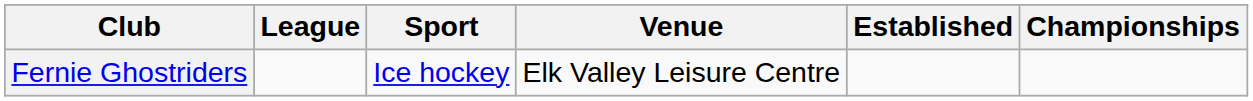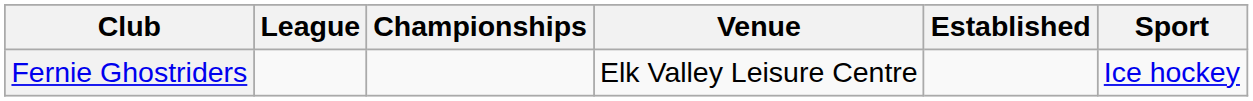columns swapped: Sport <-> Championships
